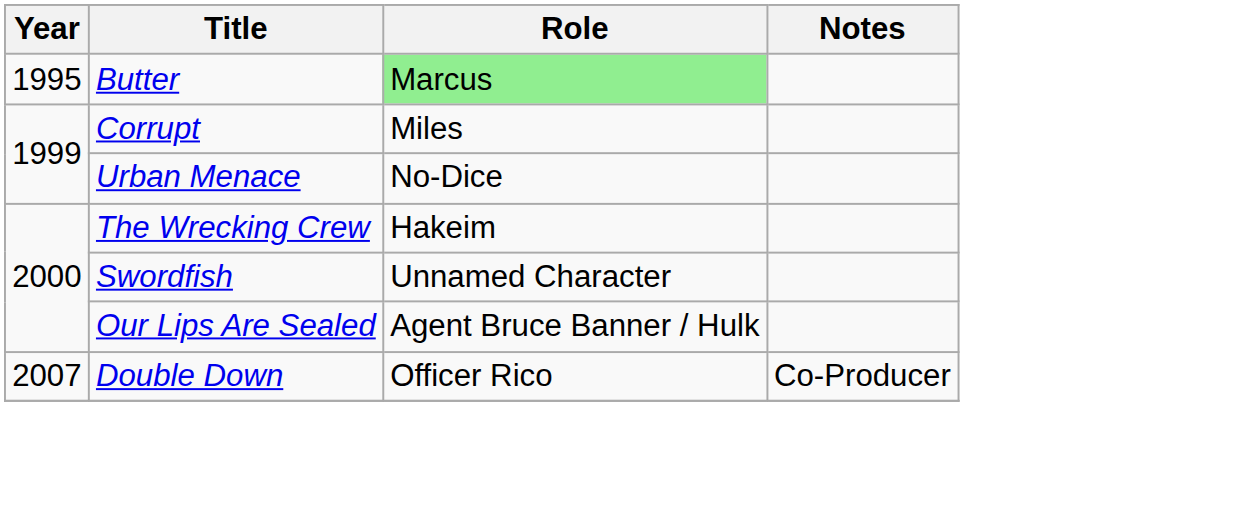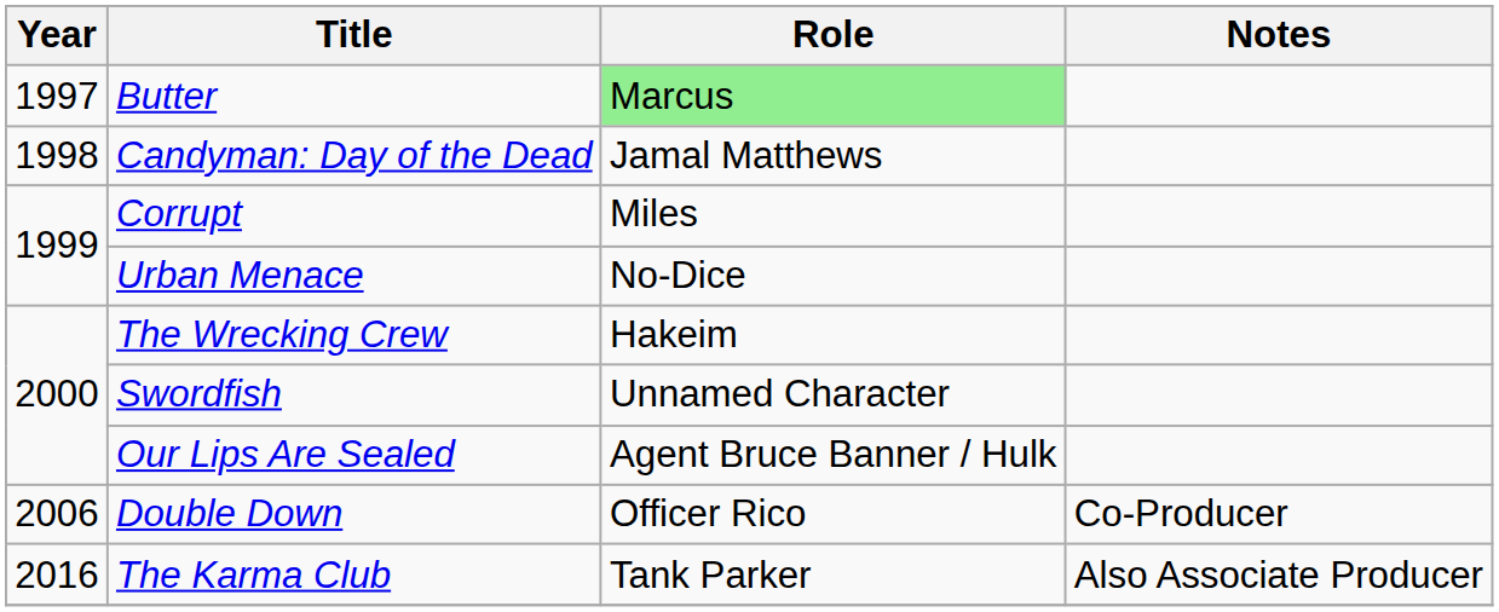Butter | Year: 1995 -> 1997
+ row: 1998 | Candyman: Day of the Dead | Jamal Matthews
Double Down | Year: 2007 -> 2006
+ row: 2016 | The Karma Club | Tank Parker | Also Associate Producer
